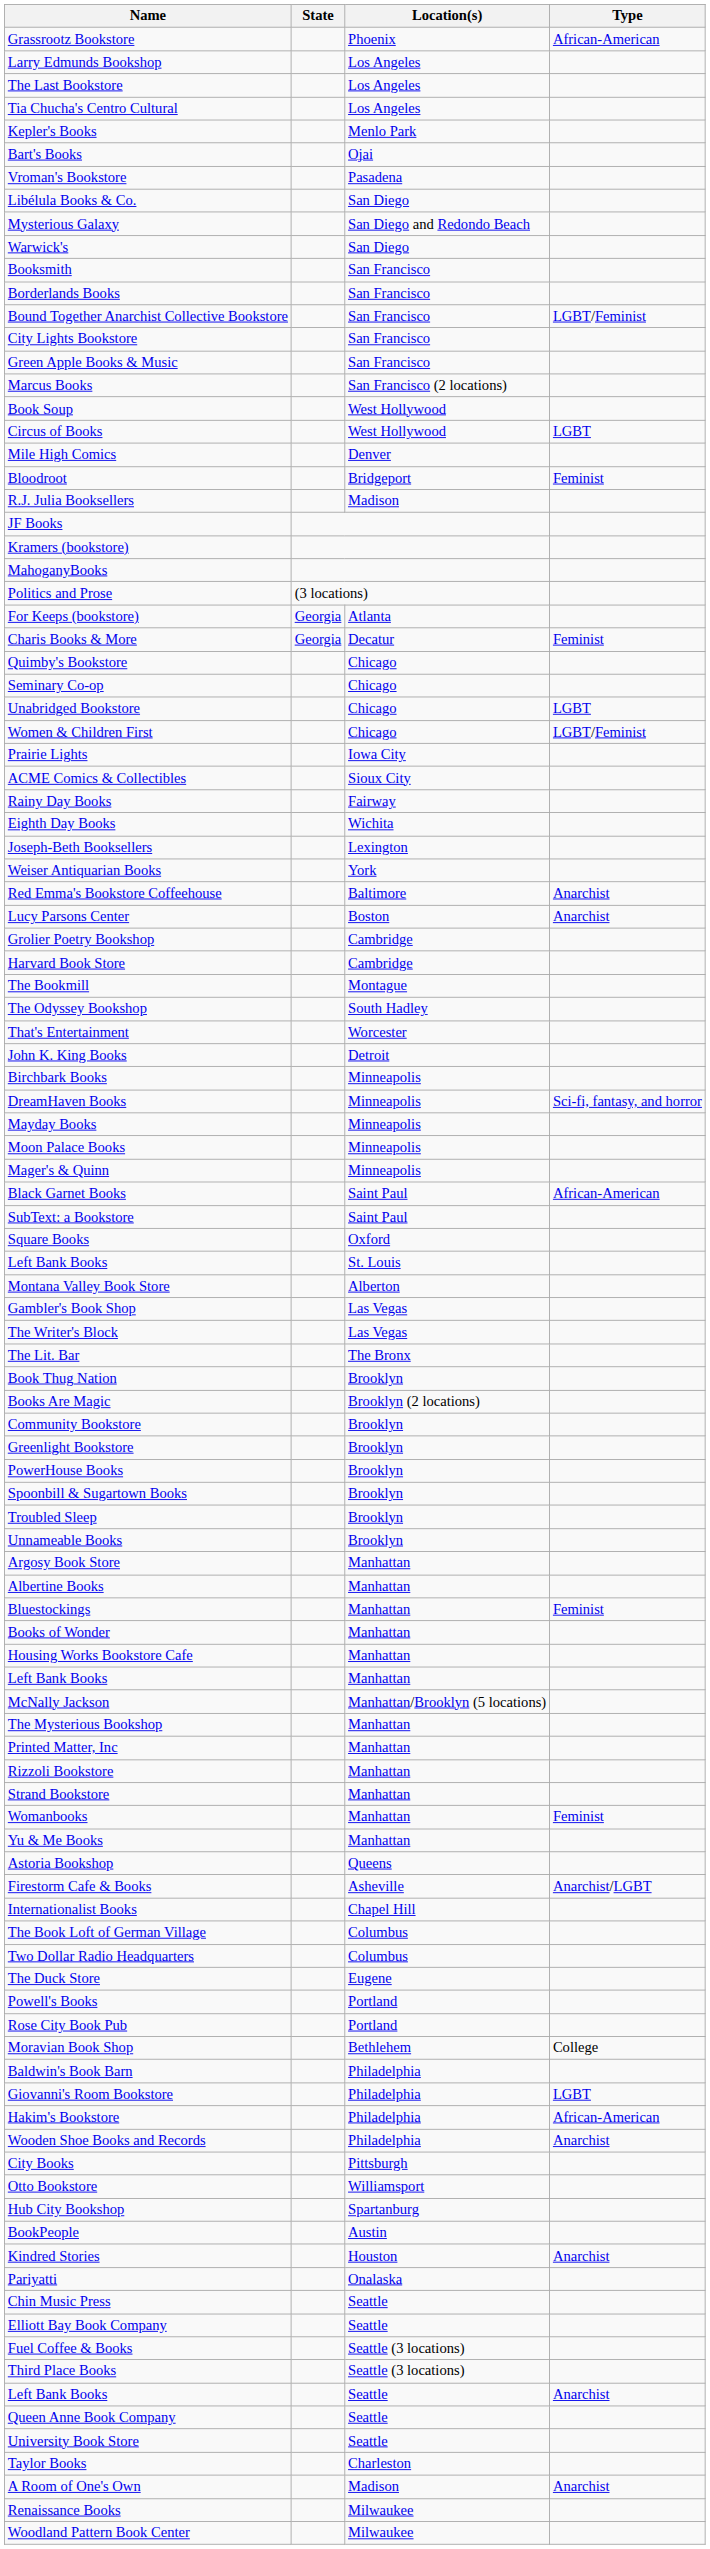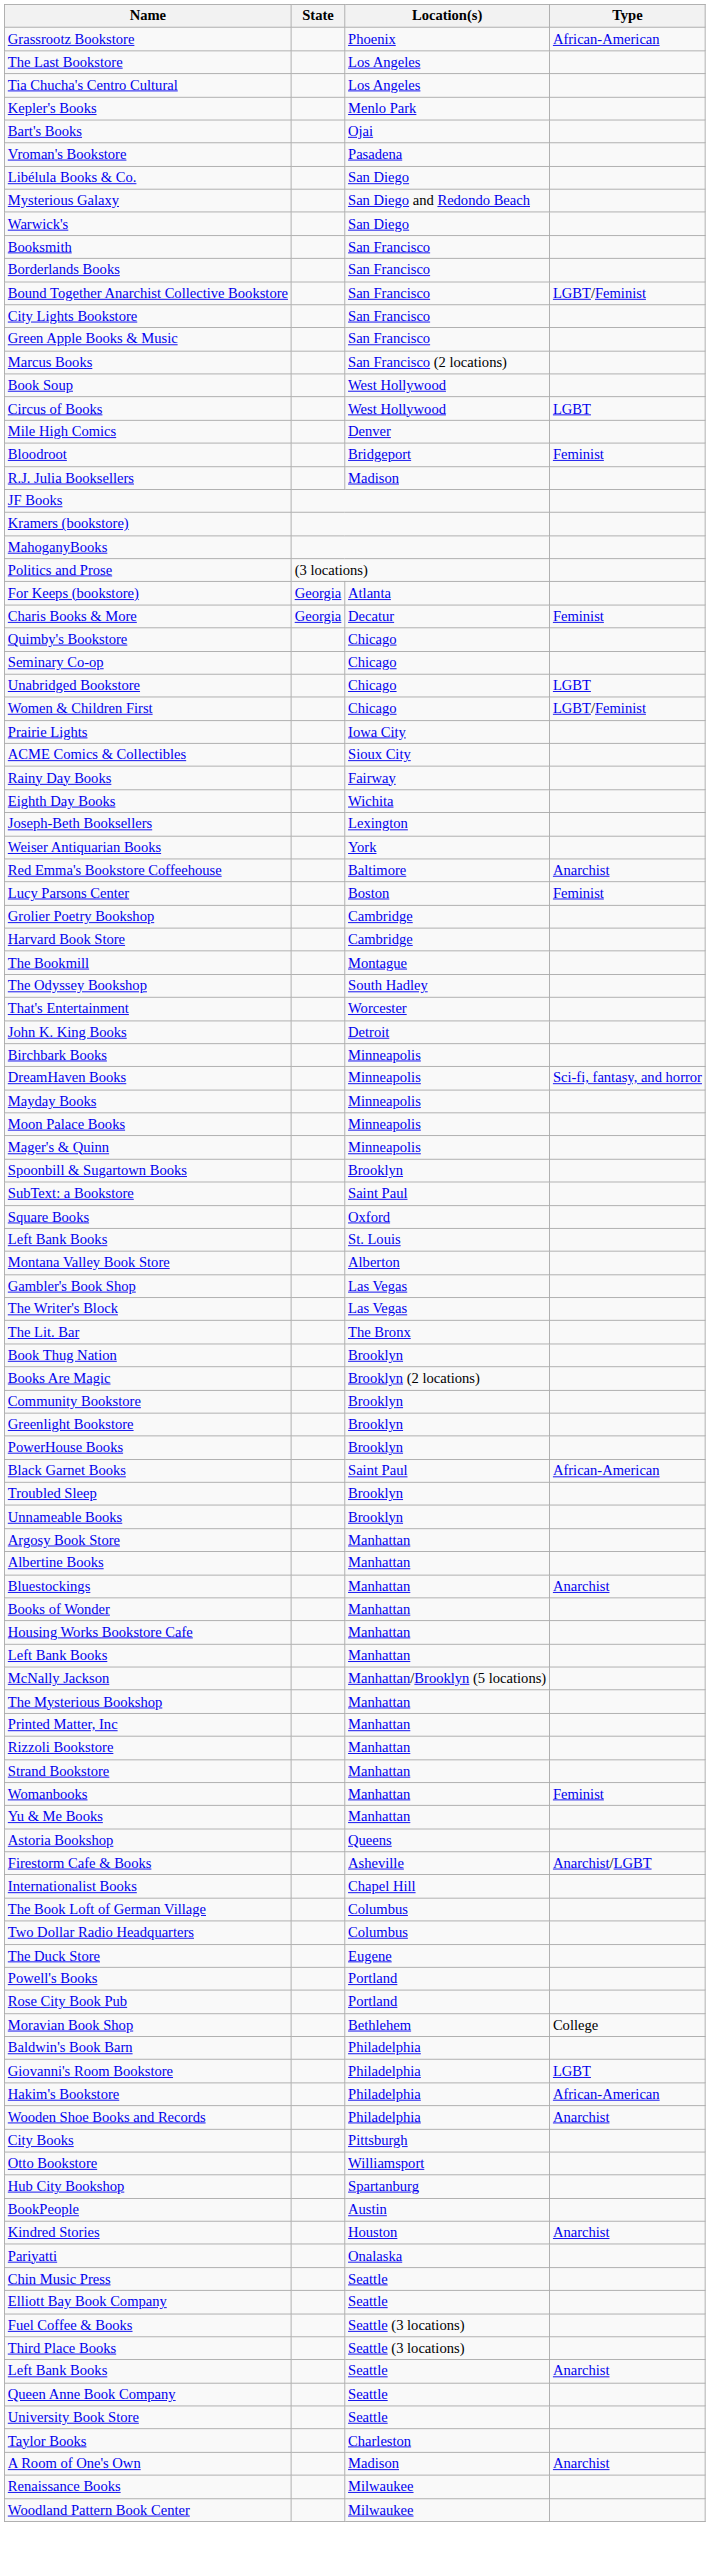- row: Larry Edmunds Bookshop | Los Angeles
Lucy Parsons Center | Type: Anarchist -> Feminist
rows swapped: Black Garnet Books <-> Spoonbill & Sugartown Books
Bluestockings | Type: Feminist -> Anarchist
